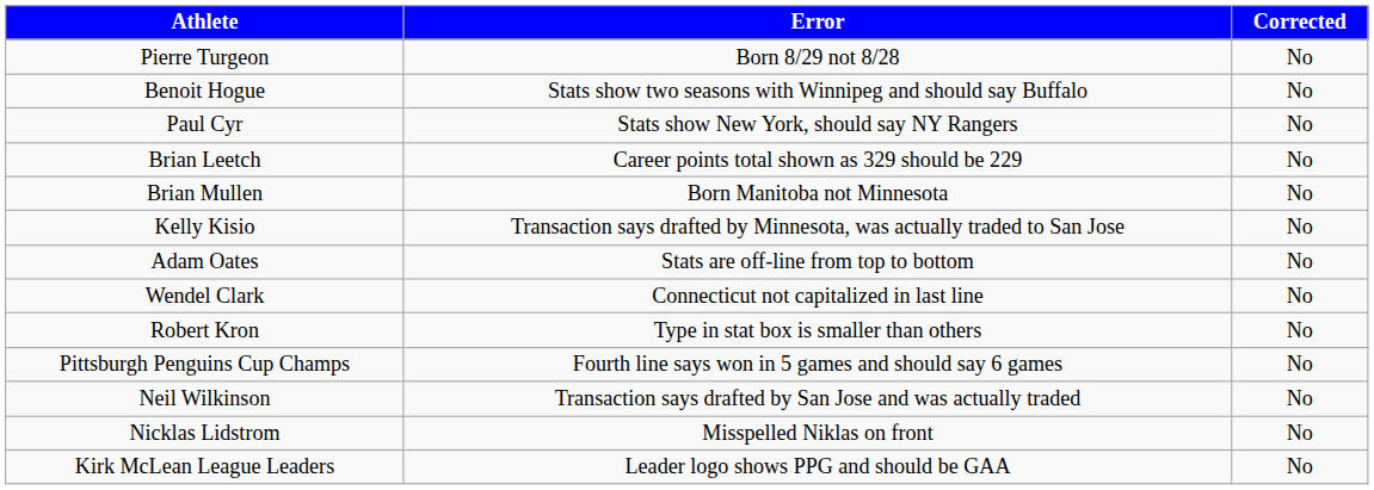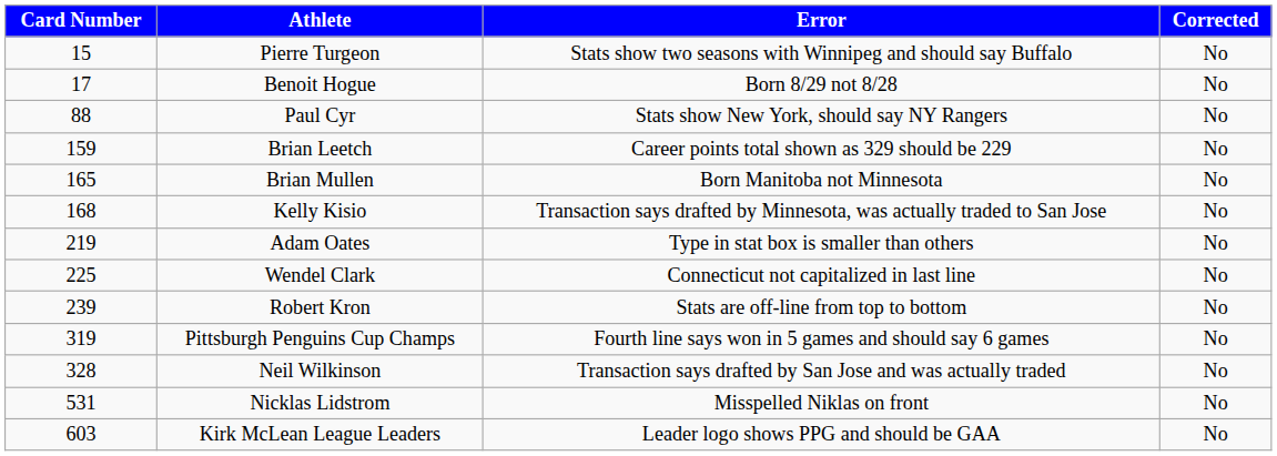+ column: Card Number | 15 | 17 | 88 | 159 | 165 | 168 | 219 | 225 | 239 | 319 | 328 | 531 | 603
Pierre Turgeon | Error: Born 8/29 not 8/28 -> Stats show two seasons with Winnipeg and should say Buffalo
Benoit Hogue | Error: Stats show two seasons with Winnipeg and should say Buffalo -> Born 8/29 not 8/28
Adam Oates | Error: Stats are off-line from top to bottom -> Type in stat box is smaller than others
Robert Kron | Error: Type in stat box is smaller than others -> Stats are off-line from top to bottom
